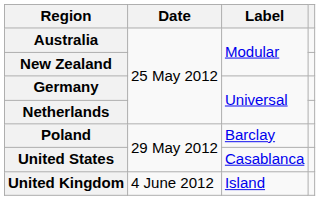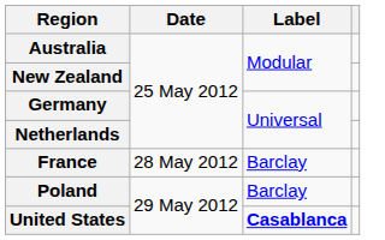+ row: France | 28 May 2012 | Barclay
United States | Label: normal -> bold
- row: United Kingdom | 4 June 2012 | Island
